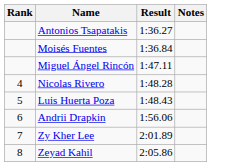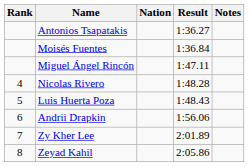+ column: Nation
